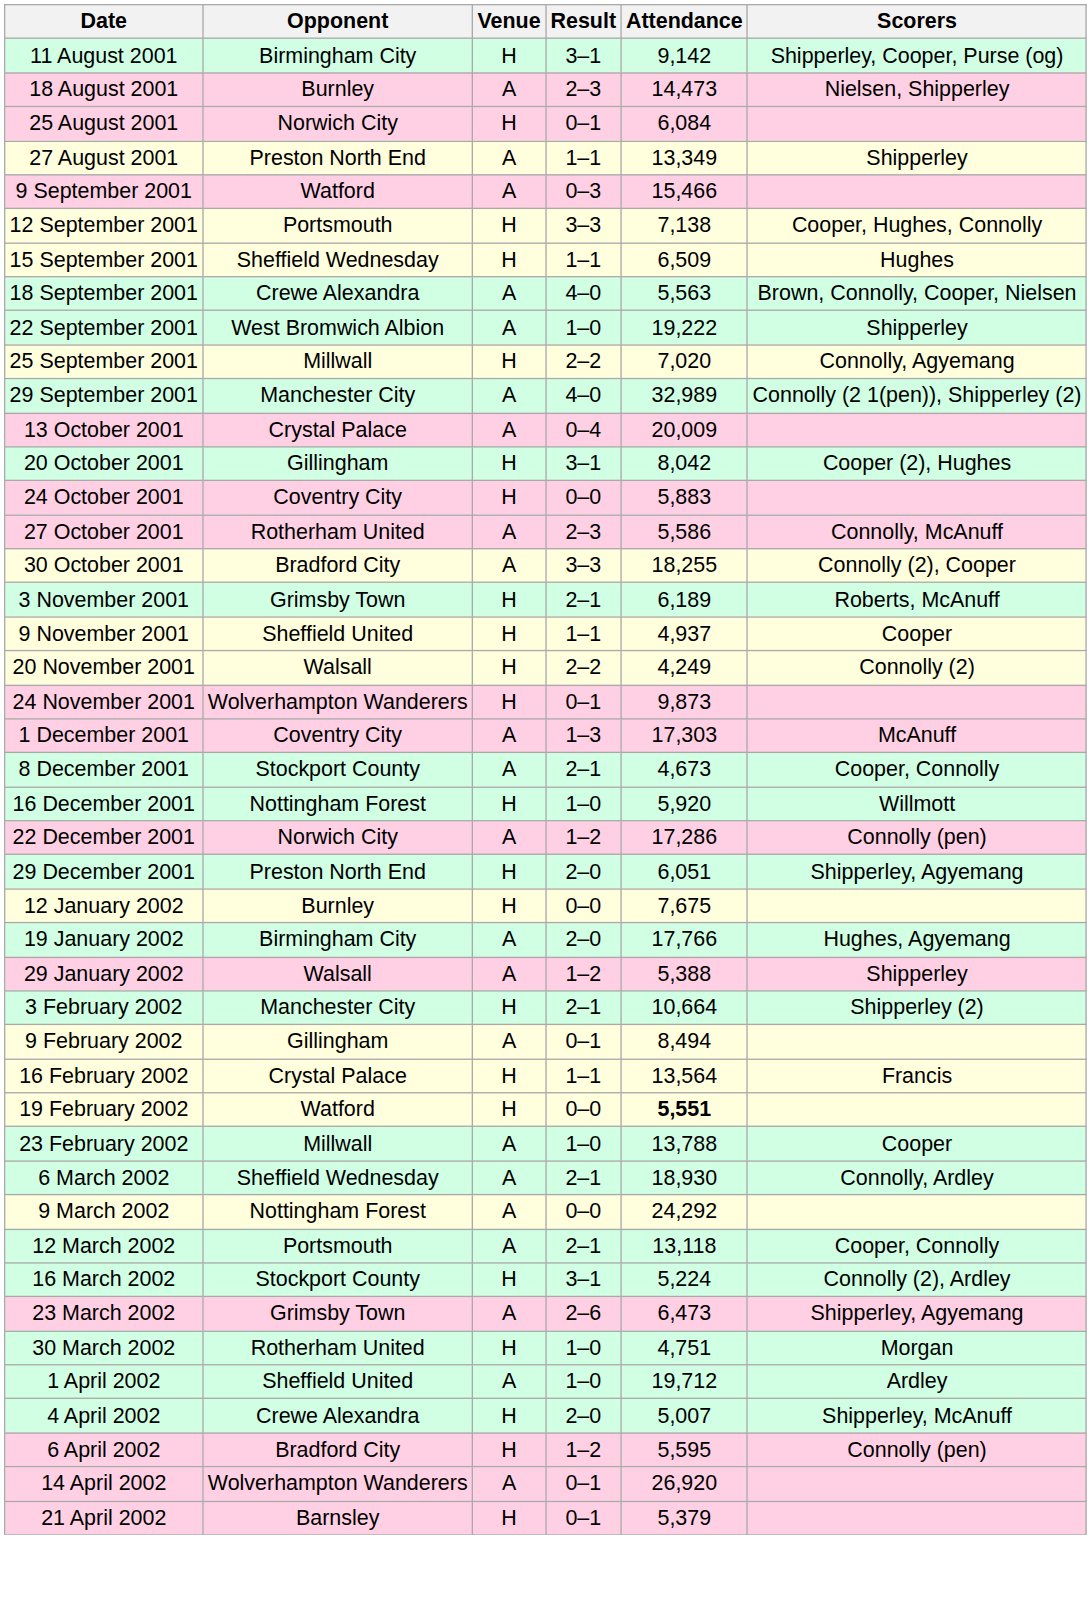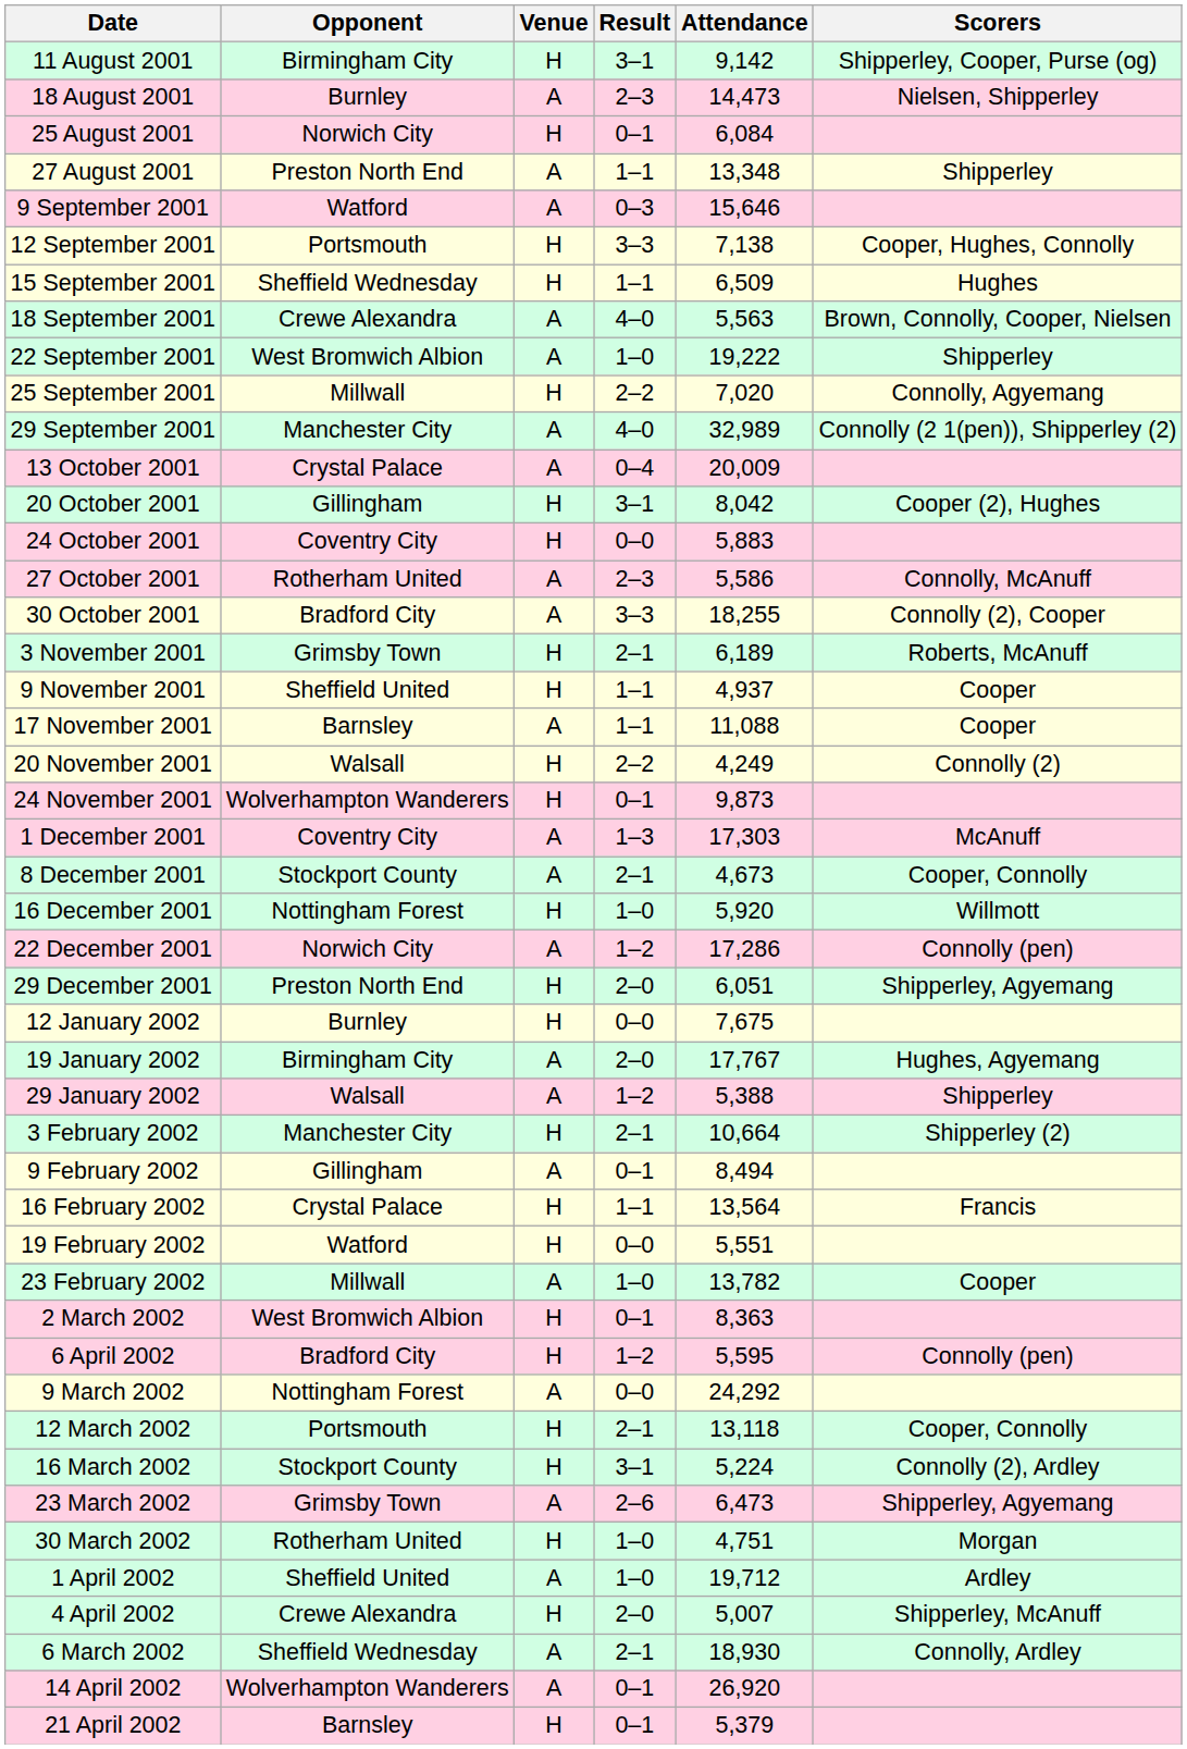27 August 2001 | Attendance: 13,349 -> 13,348
9 September 2001 | Attendance: 15,466 -> 15,646
+ row: 17 November 2001 | Barnsley | A | 1–1 | 11,088 | Cooper
19 January 2002 | Attendance: 17,766 -> 17,767
19 February 2002 | Attendance: bold -> normal
23 February 2002 | Attendance: 13,788 -> 13,782
+ row: 2 March 2002 | West Bromwich Albion | H | 0–1 | 8,363
rows swapped: 6 March 2002 <-> 6 April 2002
12 March 2002 | Venue: A -> H
